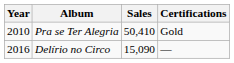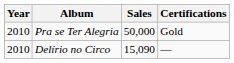Pra se Ter Alegria | Sales: 50,410 -> 50,000
Delírio no Circo | Year: 2016 -> 2010
